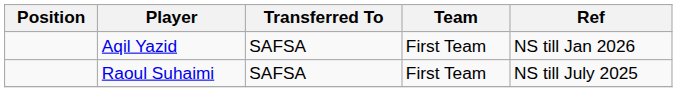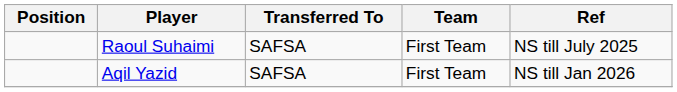rows swapped: Raoul Suhaimi <-> Aqil Yazid
